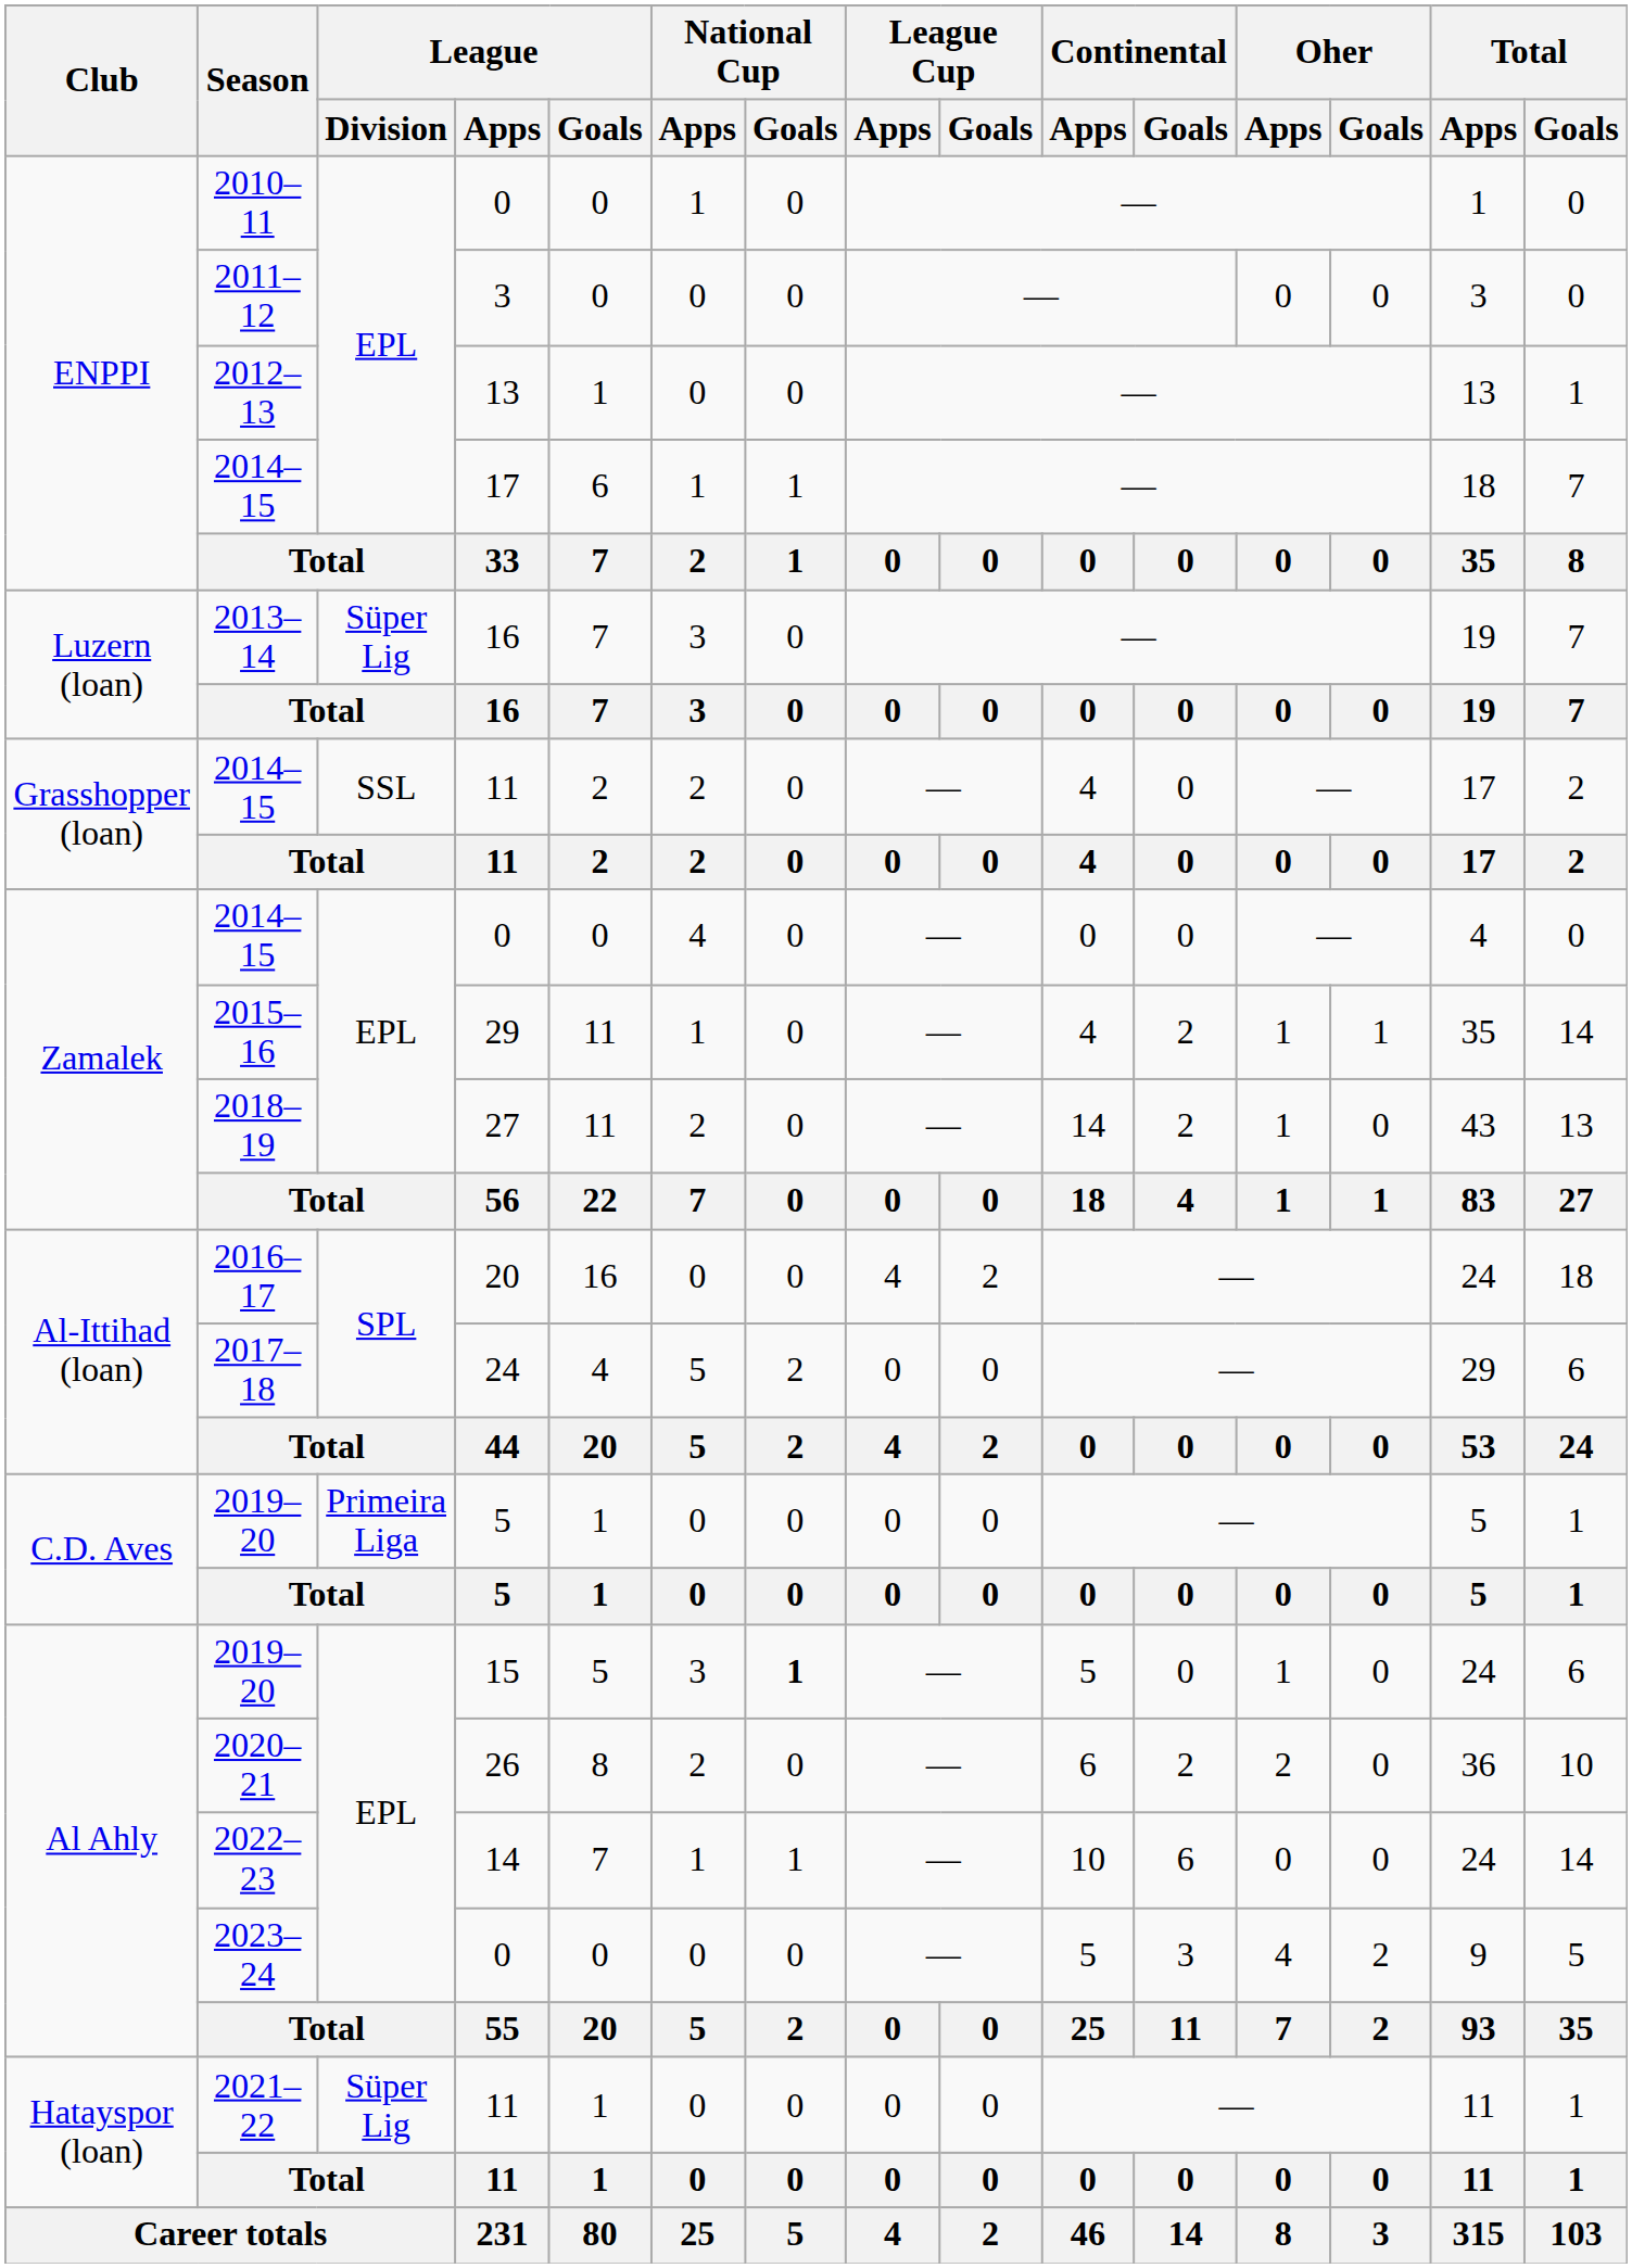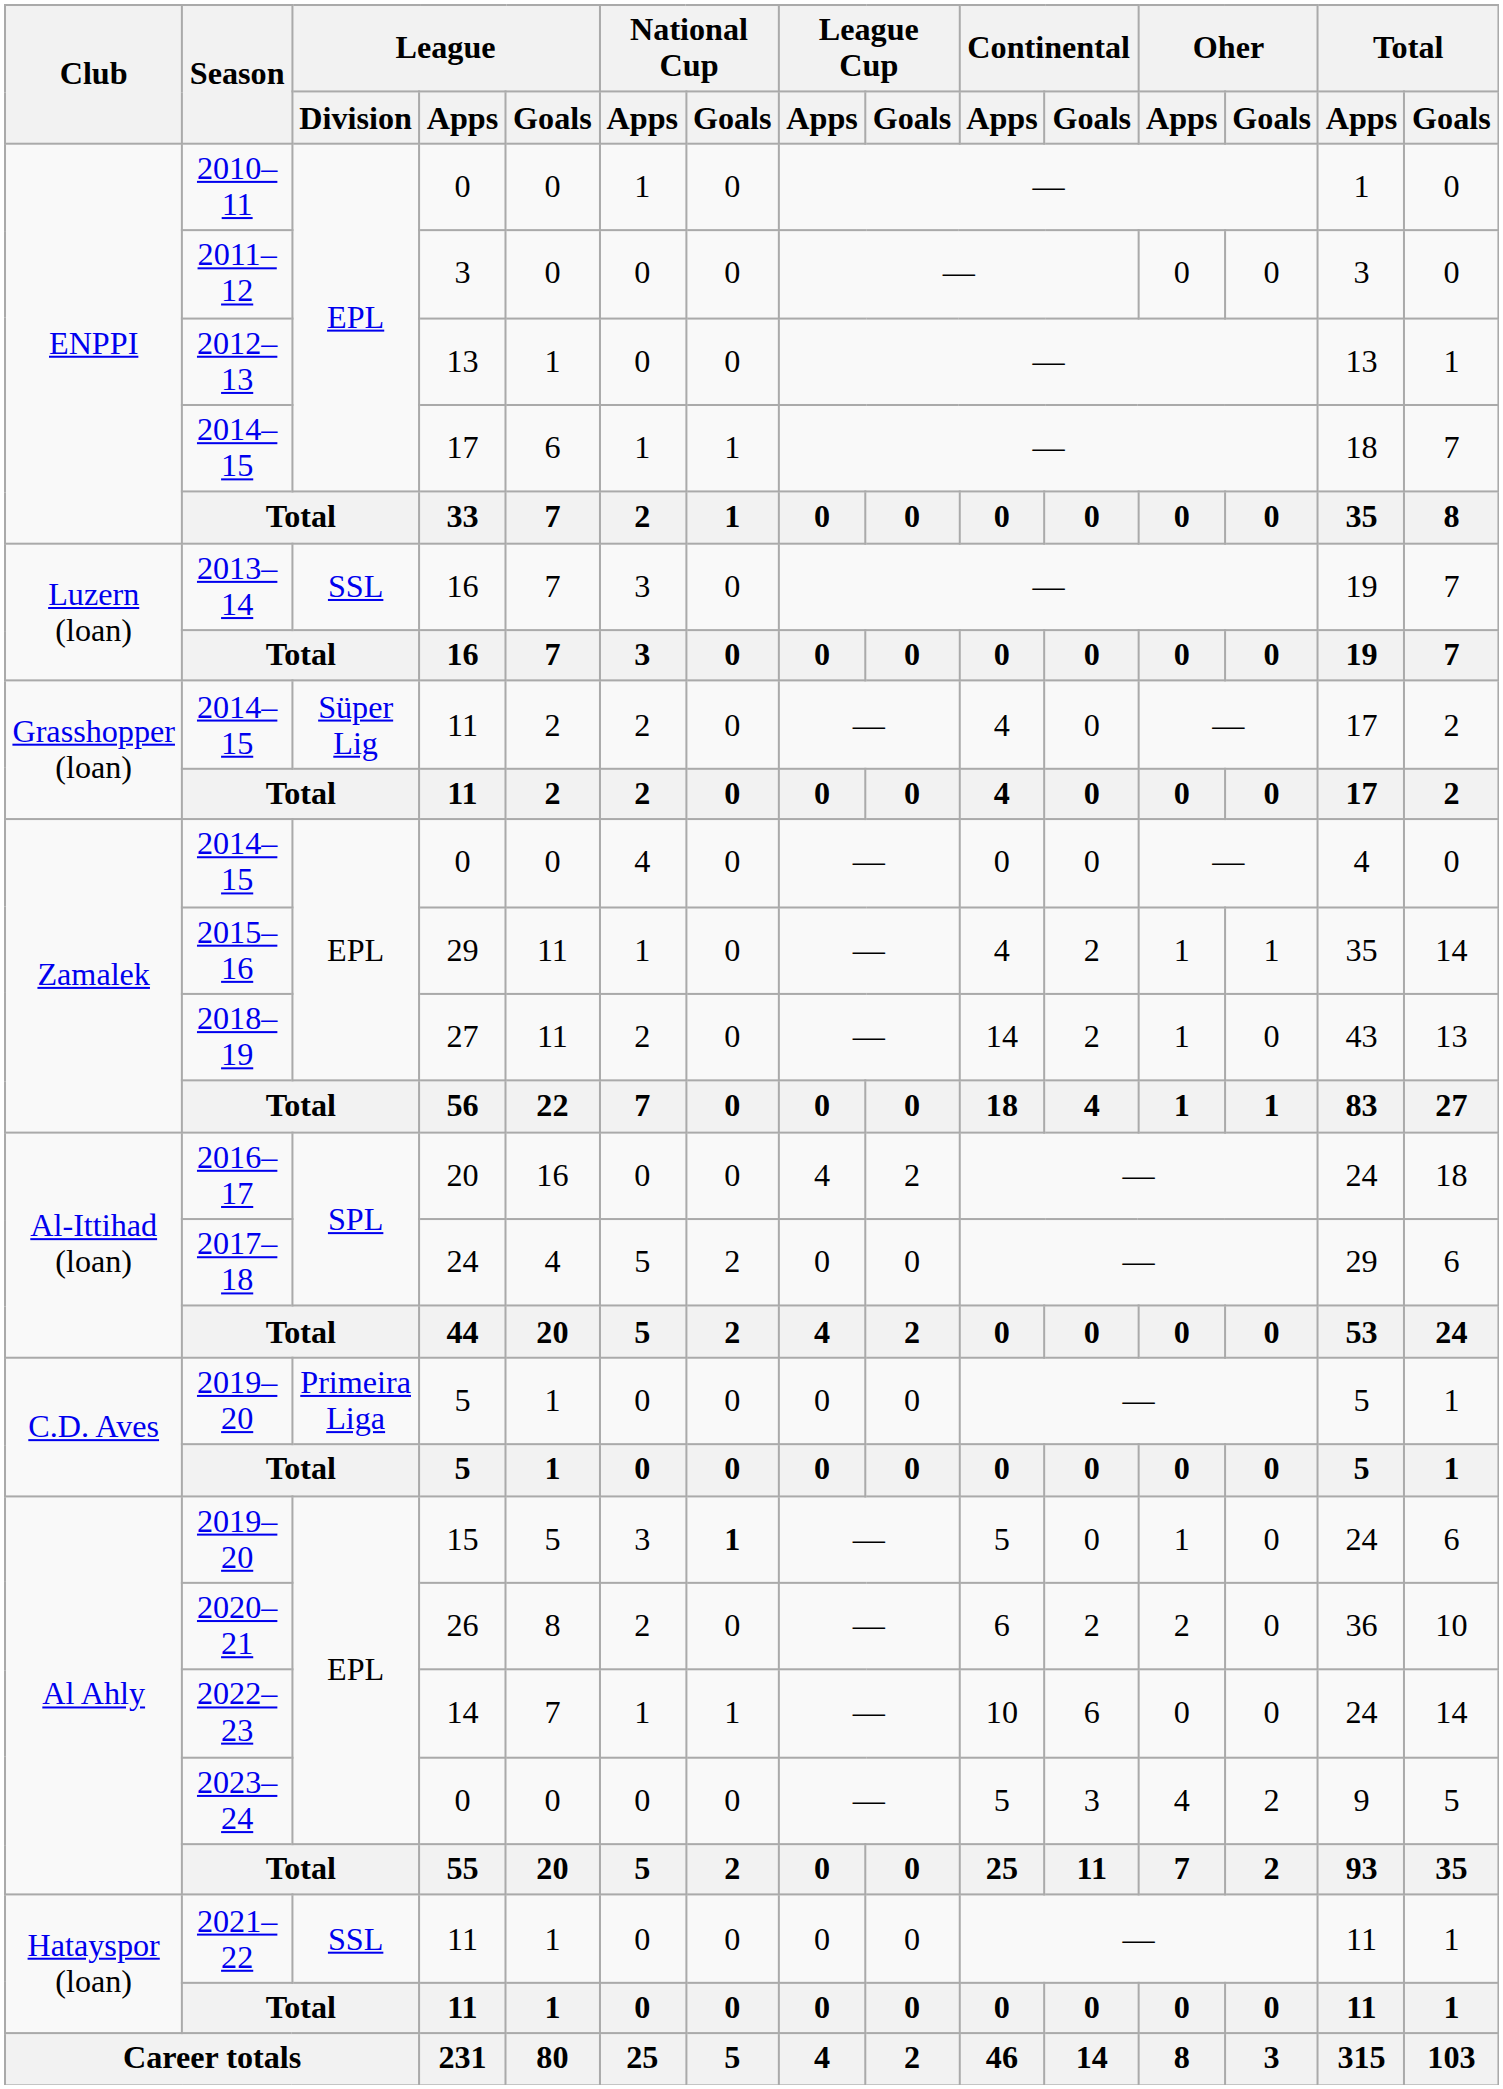2013–14 | League / Division: Süper Lig -> SSL
2014–15 / 11 | League / Division: SSL -> Süper Lig
2021–22 | League / Division: Süper Lig -> SSL
